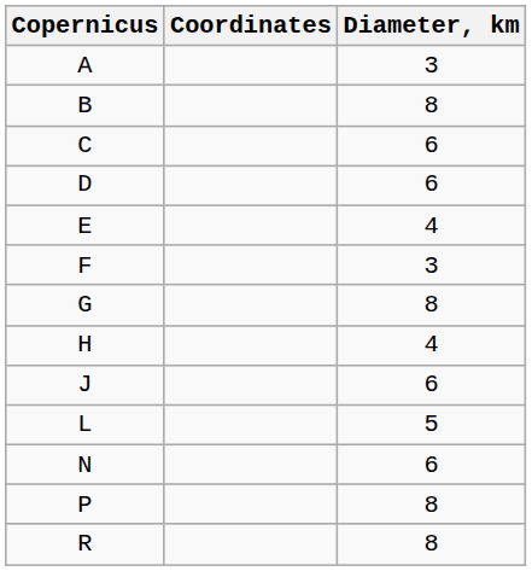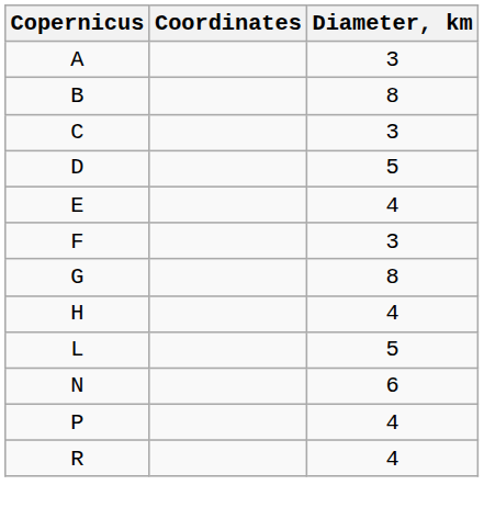C | Diameter, km: 6 -> 3
D | Diameter, km: 6 -> 5
- row: J | 6
P | Diameter, km: 8 -> 4
R | Diameter, km: 8 -> 4
